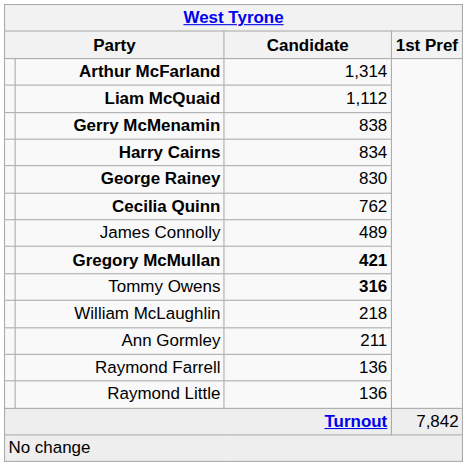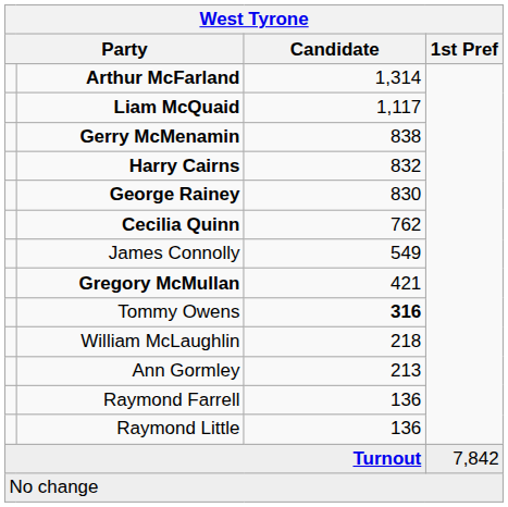Liam McQuaid | Candidate: 1,112 -> 1,117
Harry Cairns | Candidate: 834 -> 832
James Connolly | Candidate: 489 -> 549
Gregory McMullan | Candidate: bold -> normal
Ann Gormley | Candidate: 211 -> 213
